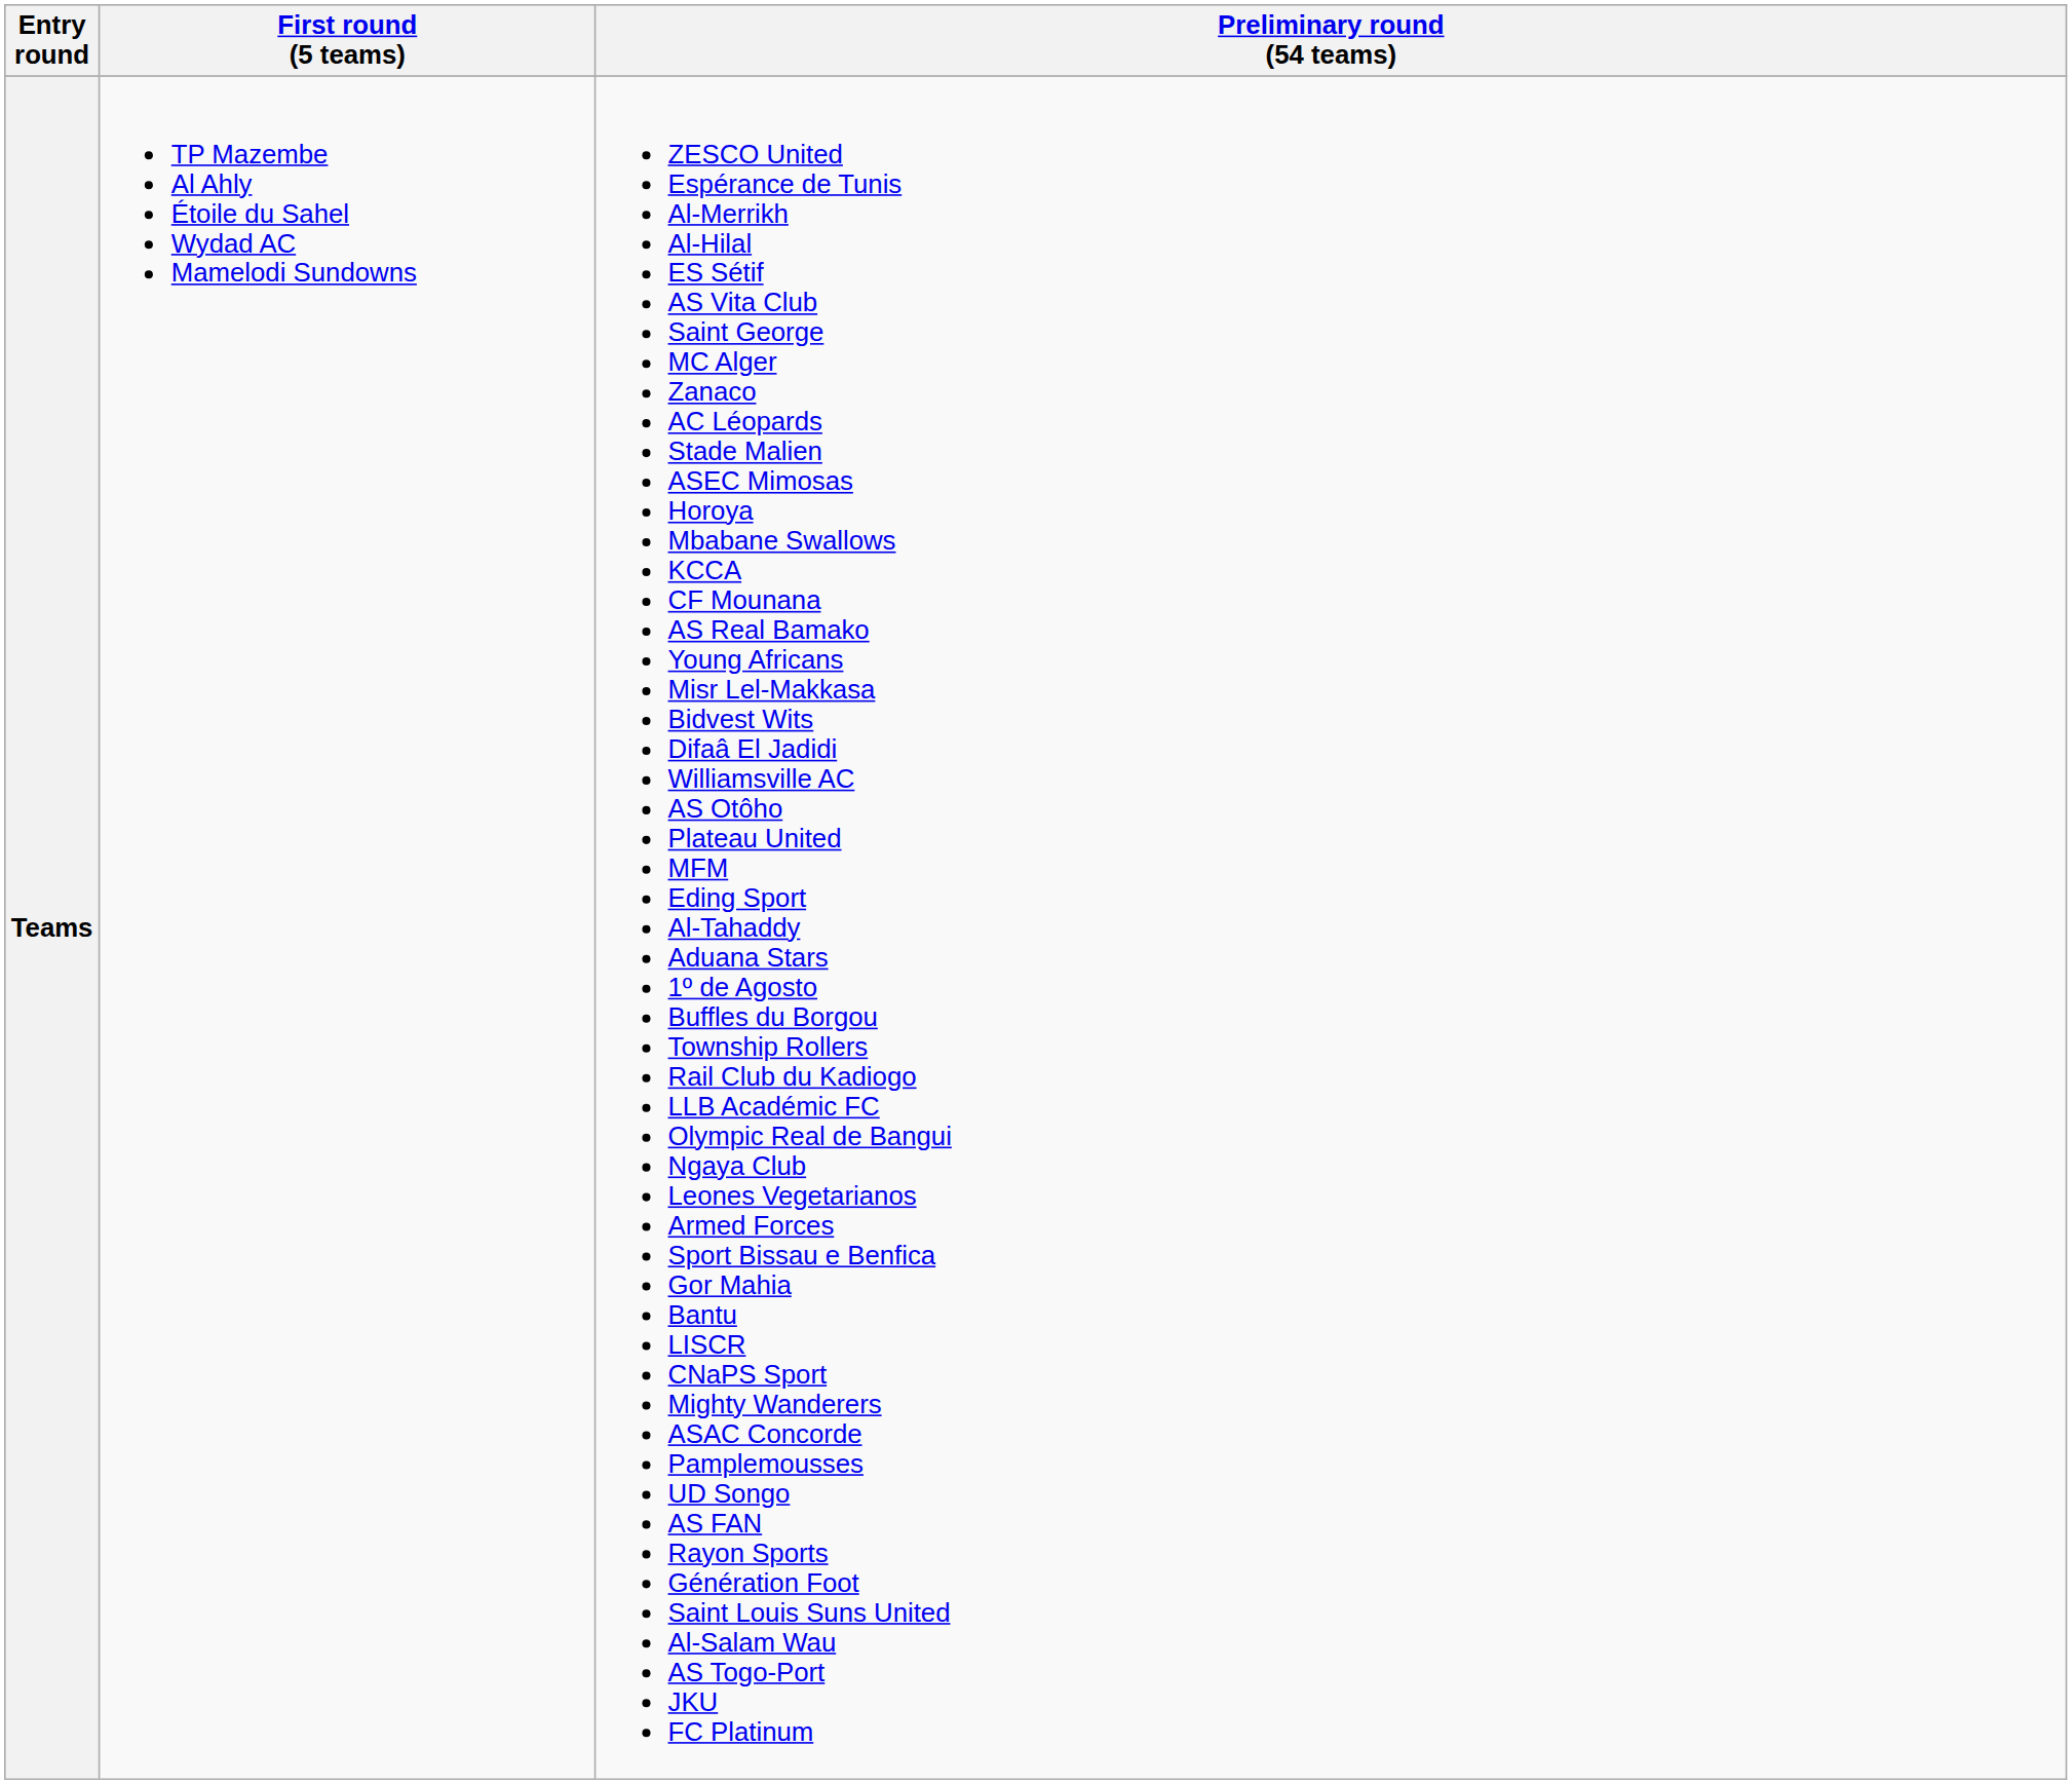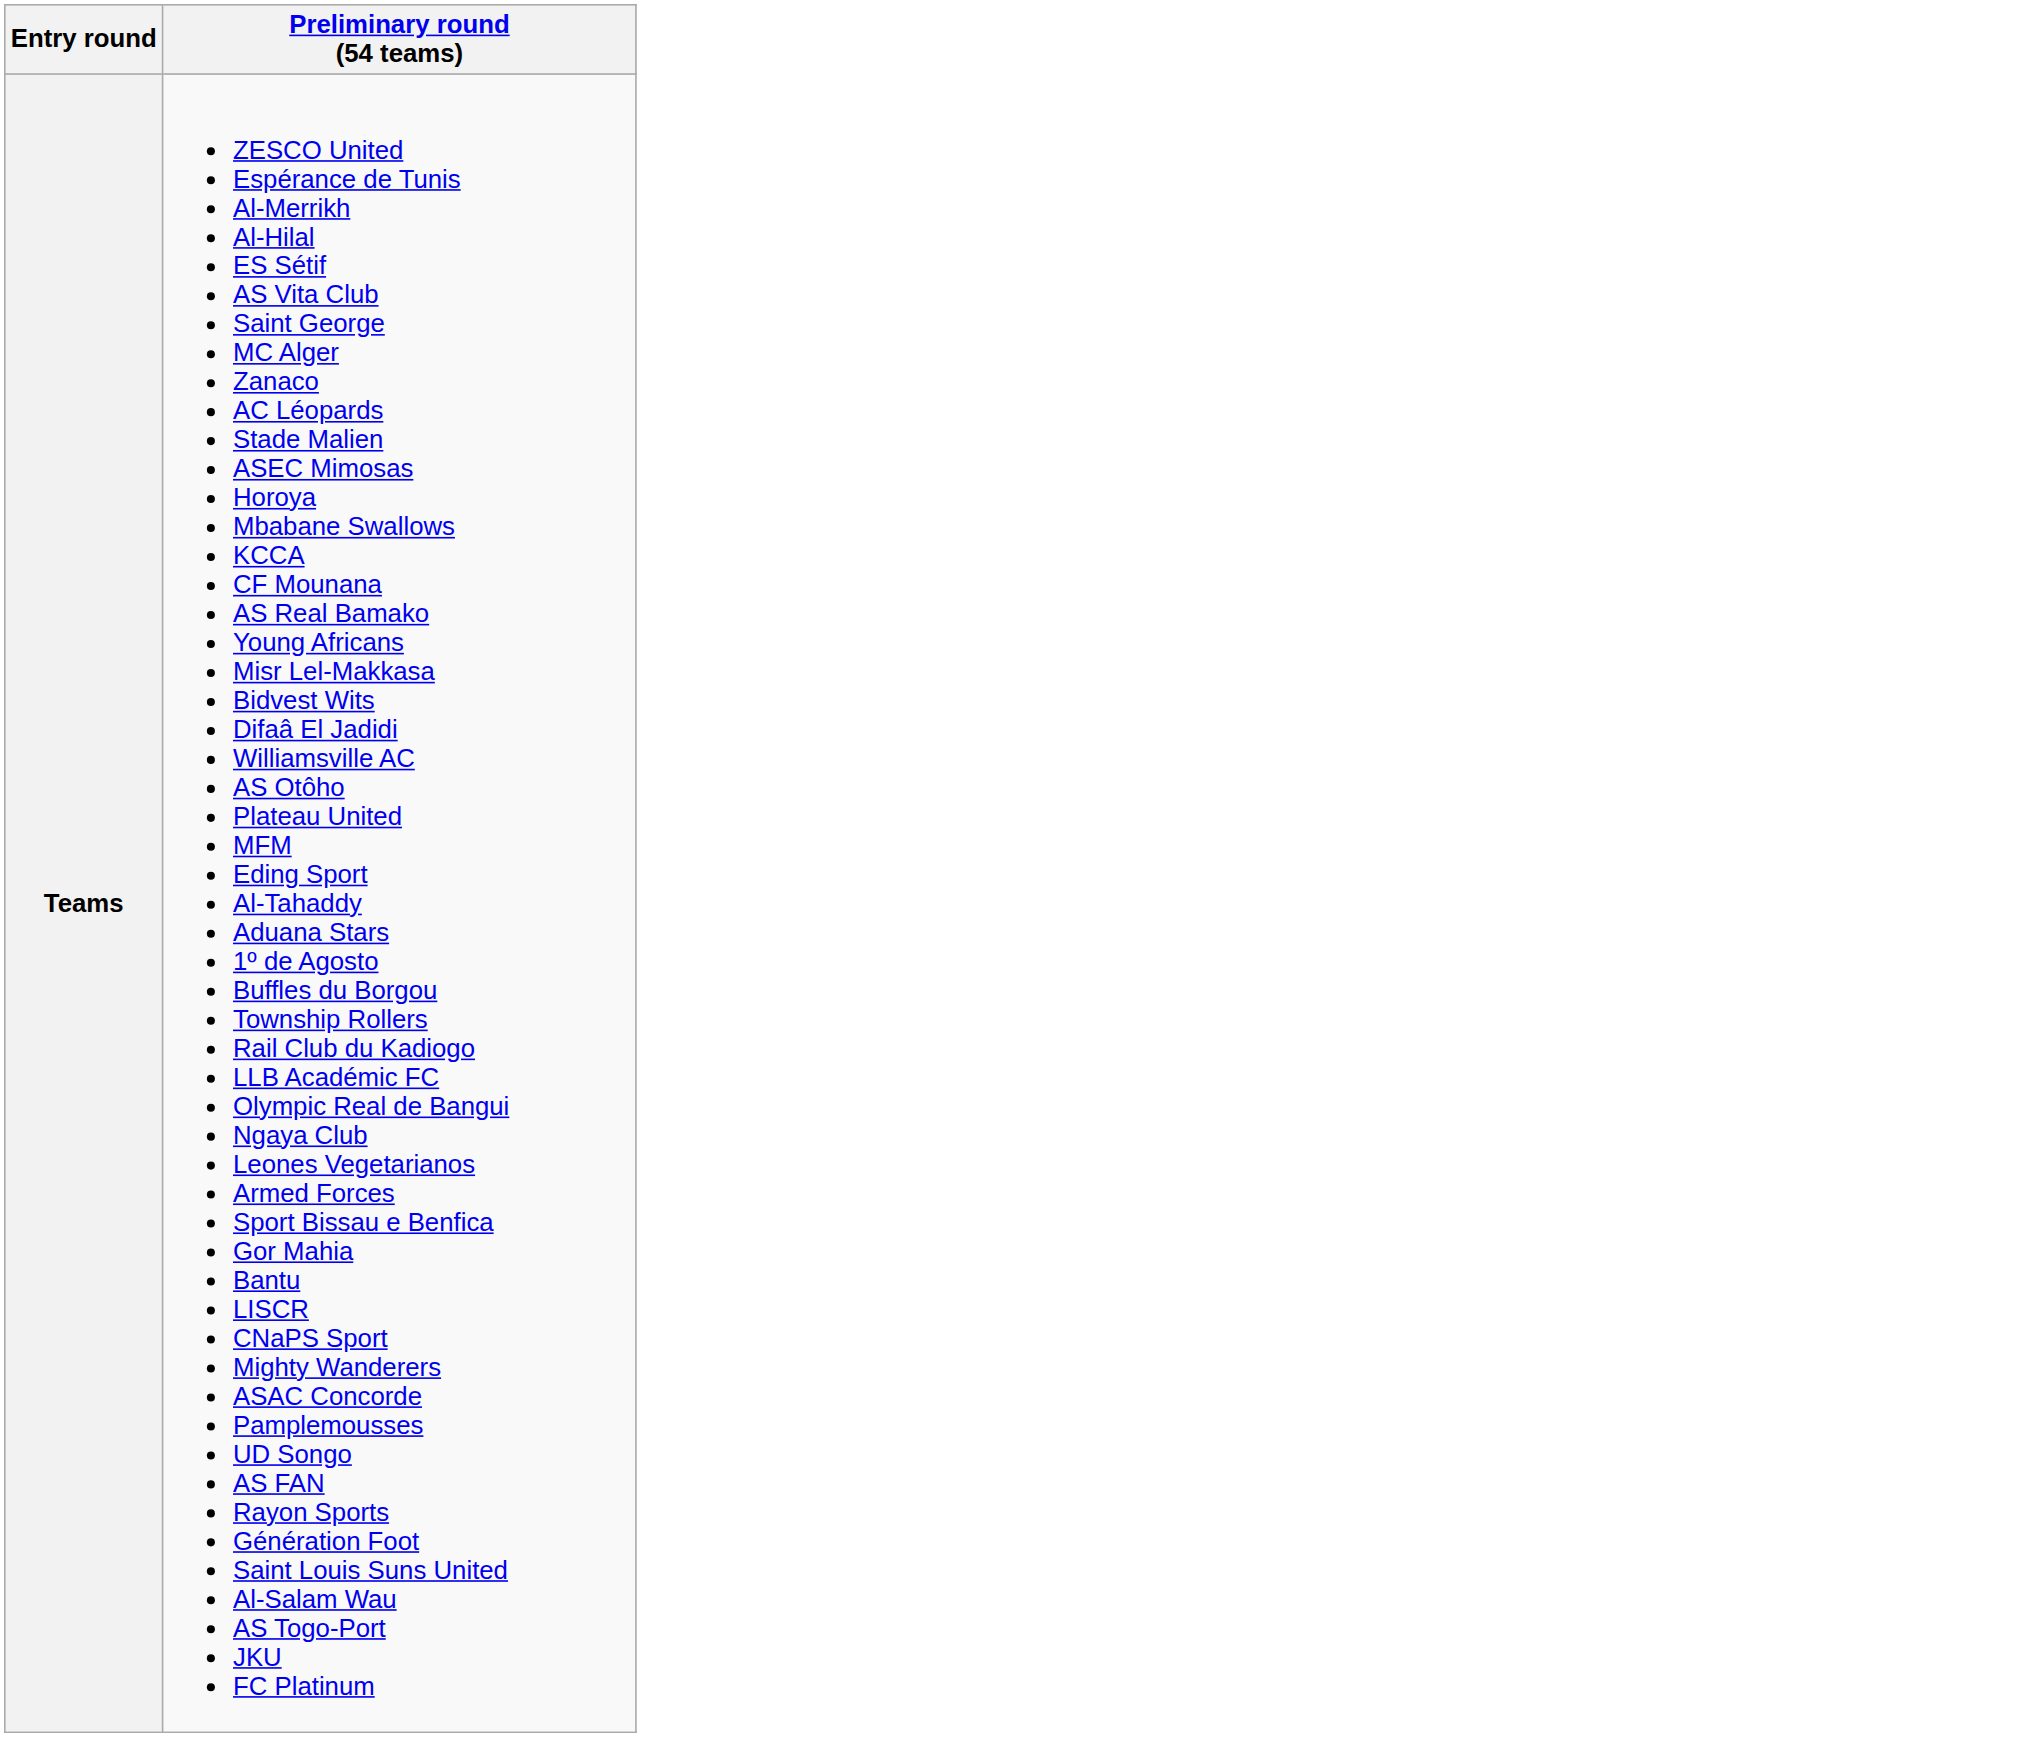- column: First round (5 teams) | TP Mazembe Al Ahly Étoile du Sahel Wydad AC Mamelodi Sundowns
